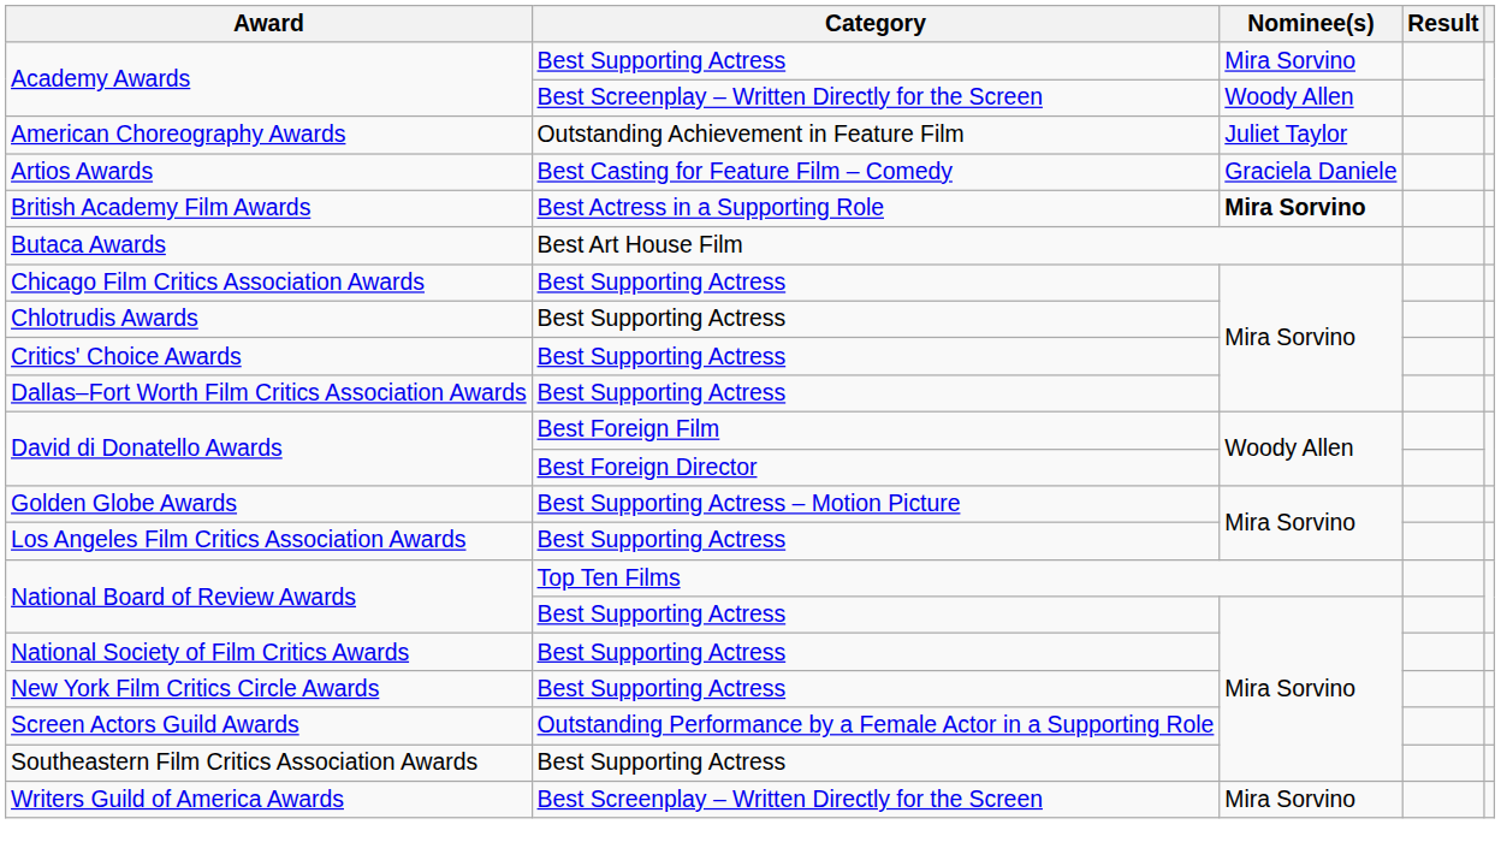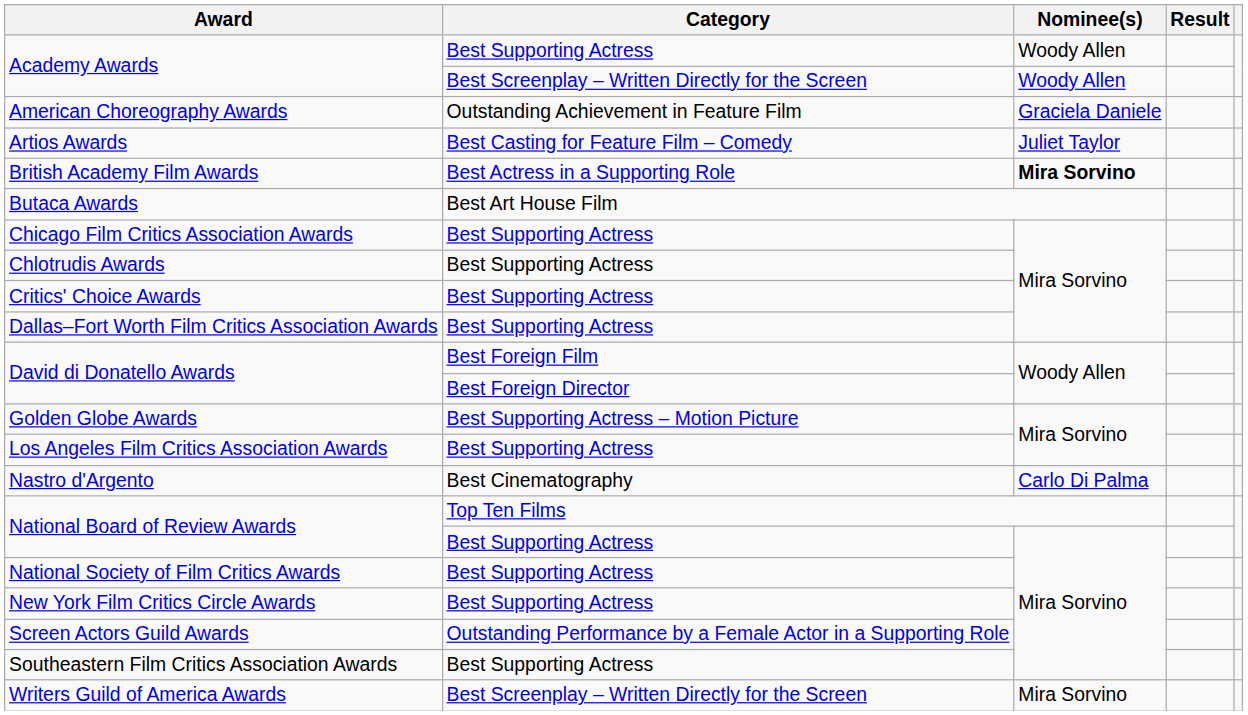Academy Awards / Best Supporting Actress | Nominee(s): Mira Sorvino -> Woody Allen
American Choreography Awards | Nominee(s): Juliet Taylor -> Graciela Daniele
Artios Awards | Nominee(s): Graciela Daniele -> Juliet Taylor
+ row: Nastro d'Argento | Best Cinematography | Carlo Di Palma
